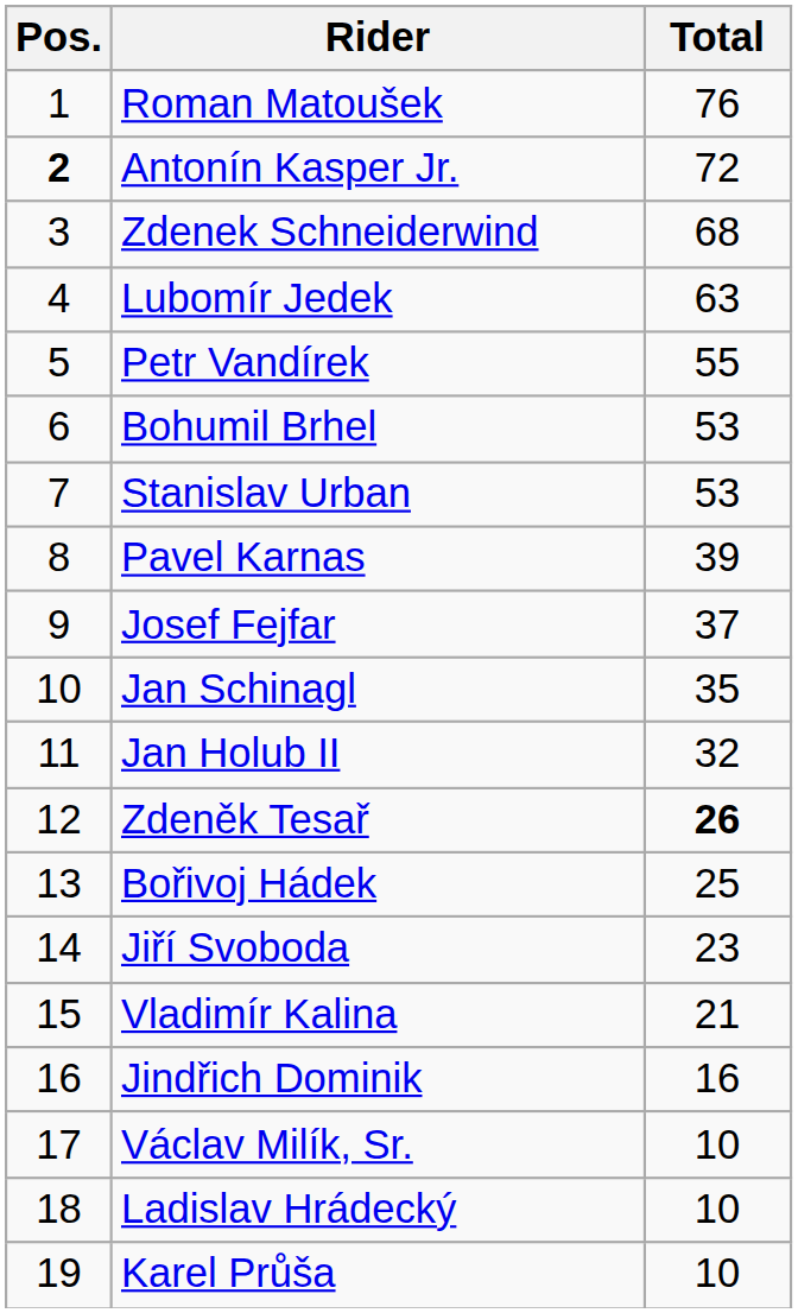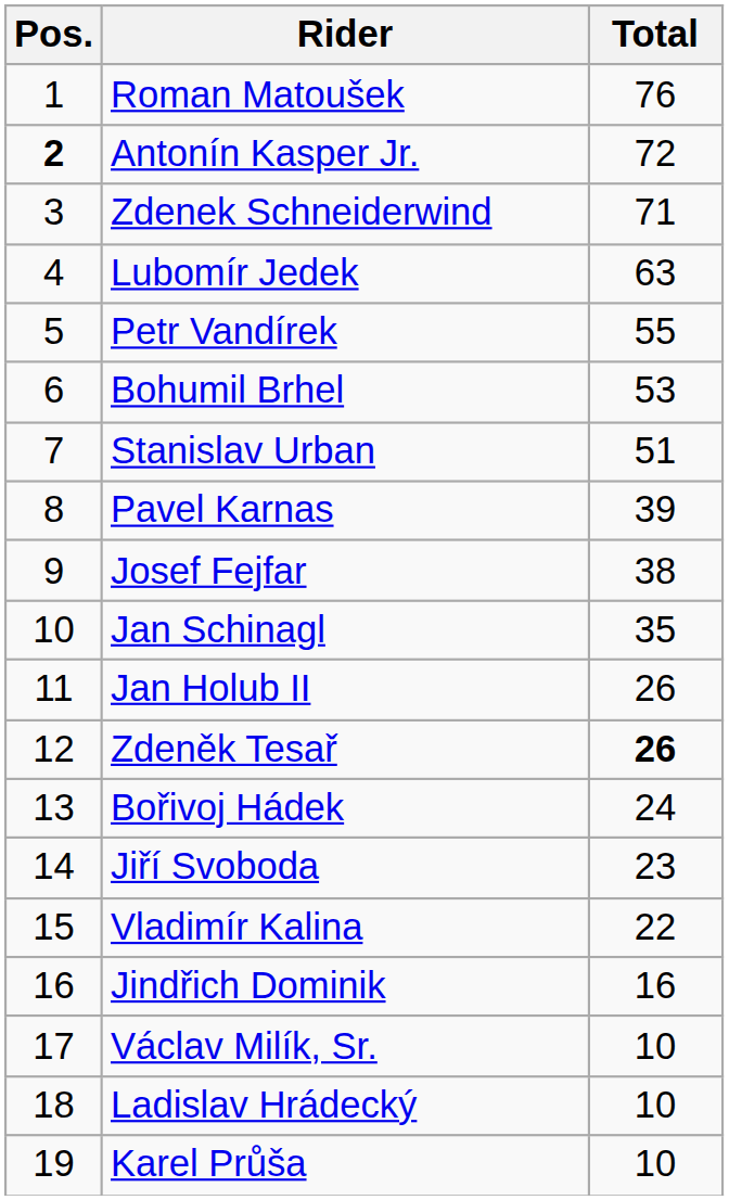Zdenek Schneiderwind | Total: 68 -> 71
Stanislav Urban | Total: 53 -> 51
Josef Fejfar | Total: 37 -> 38
Jan Holub II | Total: 32 -> 26
Bořivoj Hádek | Total: 25 -> 24
Vladimír Kalina | Total: 21 -> 22
